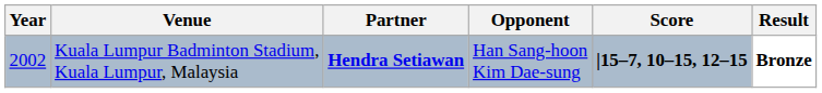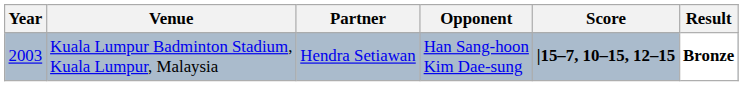Kuala Lumpur Badminton Stadium, Kuala Lumpur, Malaysia | Year: 2002 -> 2003
Kuala Lumpur Badminton Stadium, Kuala Lumpur, Malaysia | Partner: bold -> normal
